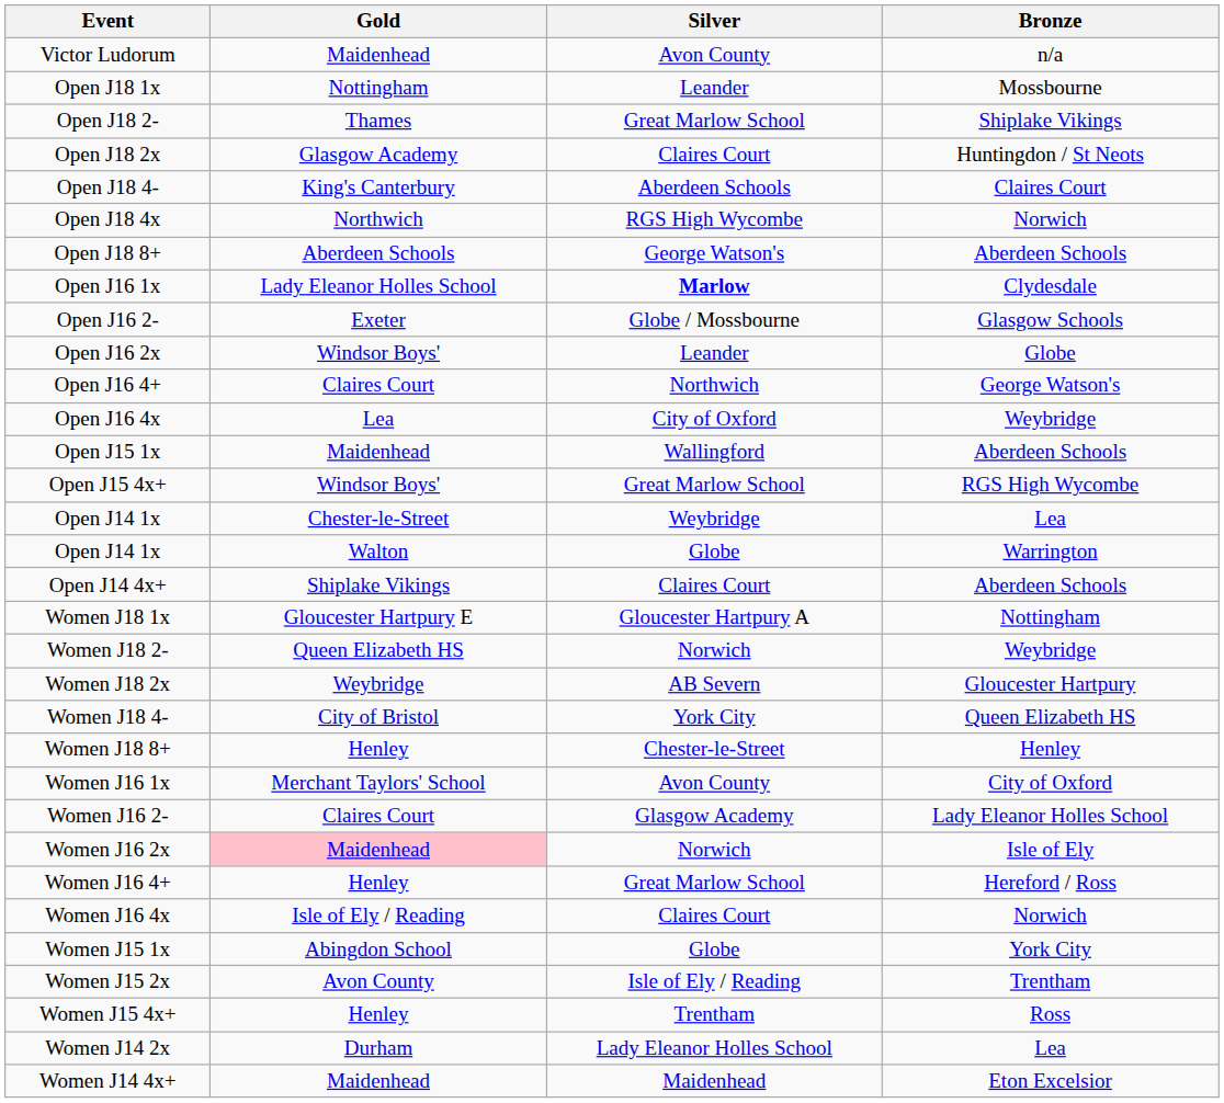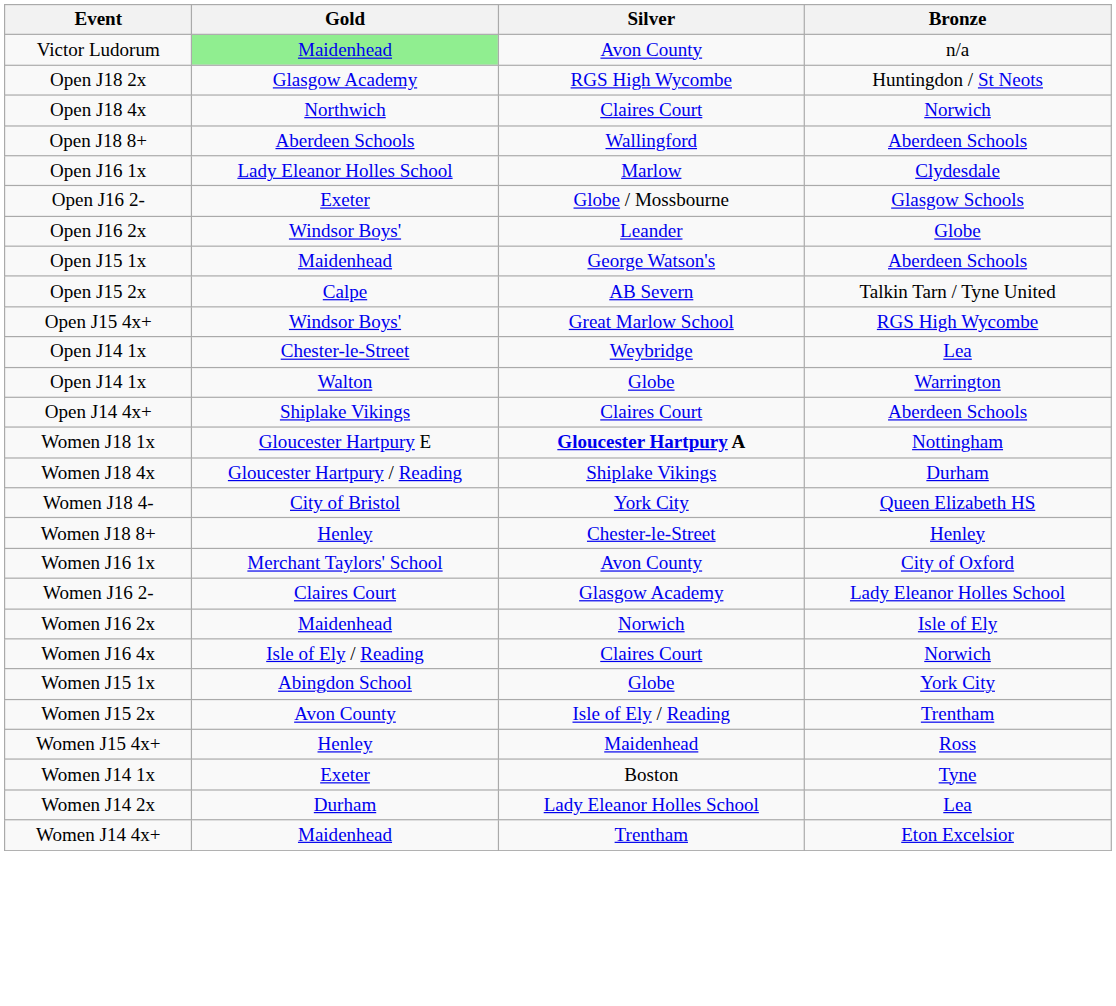Victor Ludorum | Gold: no background -> lightgreen background
- row: Open J18 1x | Nottingham | Leander | Mossbourne
- row: Open J18 2- | Thames | Great Marlow School | Shiplake Vikings
Open J18 2x | Silver: Claires Court -> RGS High Wycombe
- row: Open J18 4- | King's Canterbury | Aberdeen Schools | Claires Court
Open J18 4x | Silver: RGS High Wycombe -> Claires Court
Open J18 8+ | Silver: George Watson's -> Wallingford
Open J16 1x | Silver: bold -> normal
- row: Open J16 4+ | Claires Court | Northwich | George Watson's
- row: Open J16 4x | Lea | City of Oxford | Weybridge
Open J15 1x | Silver: Wallingford -> George Watson's
+ row: Open J15 2x | Calpe | AB Severn | Talkin Tarn / Tyne United
Women J18 1x | Silver: normal -> bold
- row: Women J18 2- | Queen Elizabeth HS | Norwich | Weybridge
- row: Women J18 2x | Weybridge | AB Severn | Gloucester Hartpury
+ row: Women J18 4x | Gloucester Hartpury / Reading | Shiplake Vikings | Durham
Women J16 2x | Gold: pink background -> no background
- row: Women J16 4+ | Henley | Great Marlow School | Hereford / Ross
Women J15 4x+ | Silver: Trentham -> Maidenhead
+ row: Women J14 1x | Exeter | Boston | Tyne
Women J14 4x+ | Silver: Maidenhead -> Trentham
